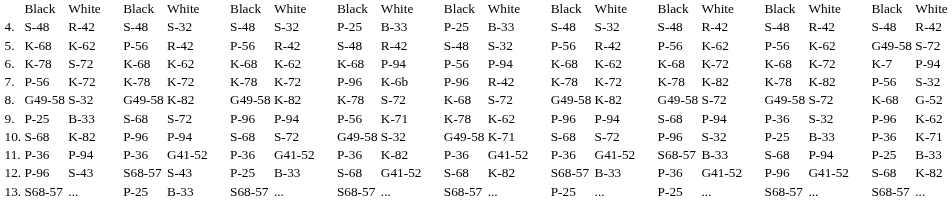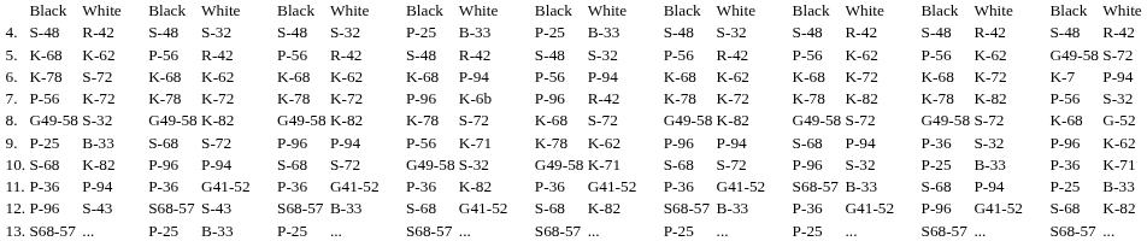12. | column 8: P-25 -> S68-57
13. | column 8: S68-57 -> P-25
